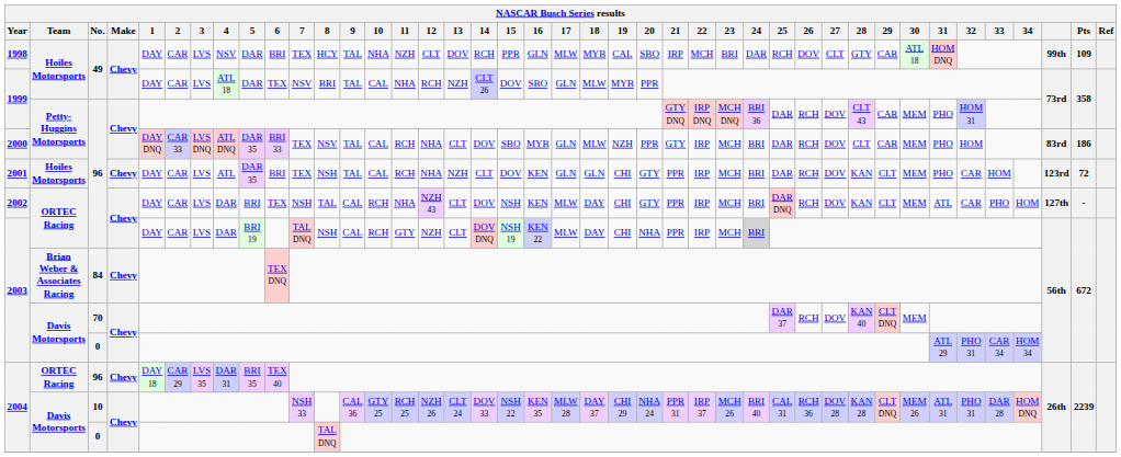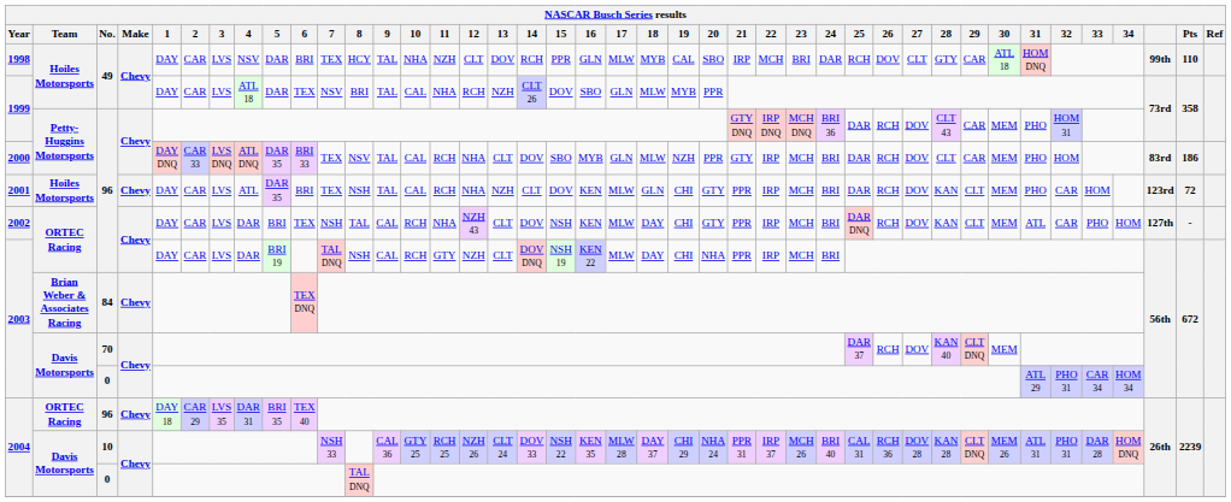1998 | Pts: 109 -> 110
2001 | 17: GLN -> MLW
2003 / 96 | 24: lightgrey background -> no background
